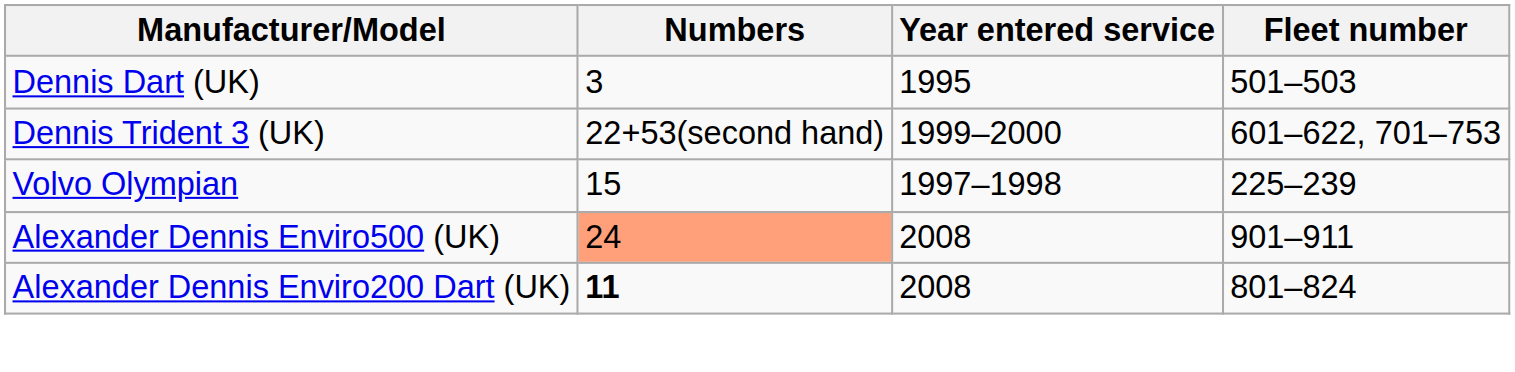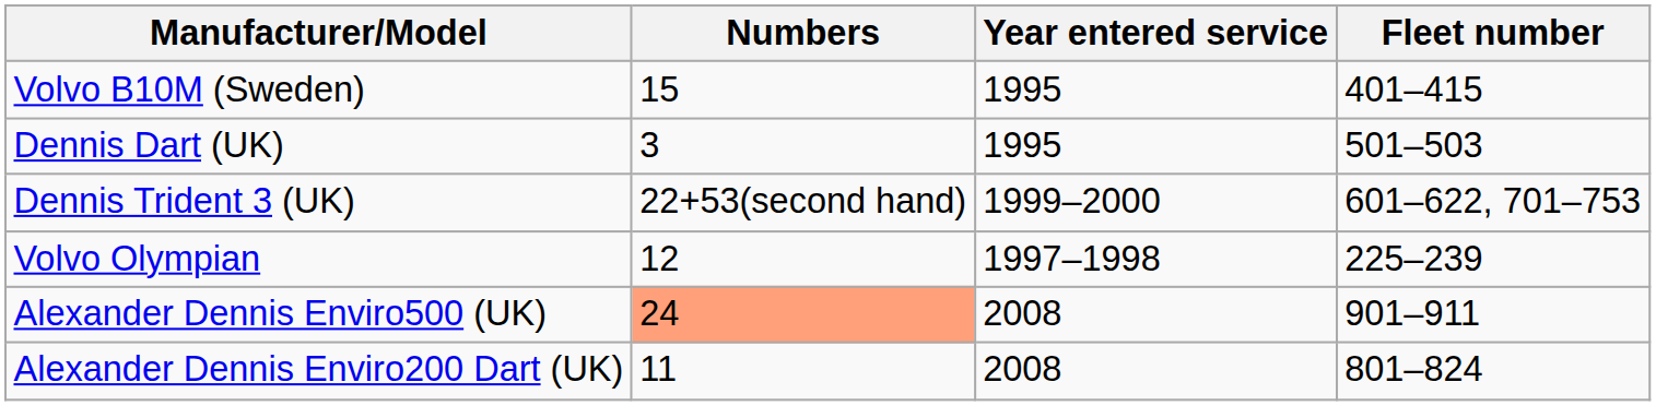+ row: Volvo B10M (Sweden) | 15 | 1995 | 401–415
Volvo Olympian | Numbers: 15 -> 12
Alexander Dennis Enviro200 Dart (UK) | Numbers: bold -> normal
